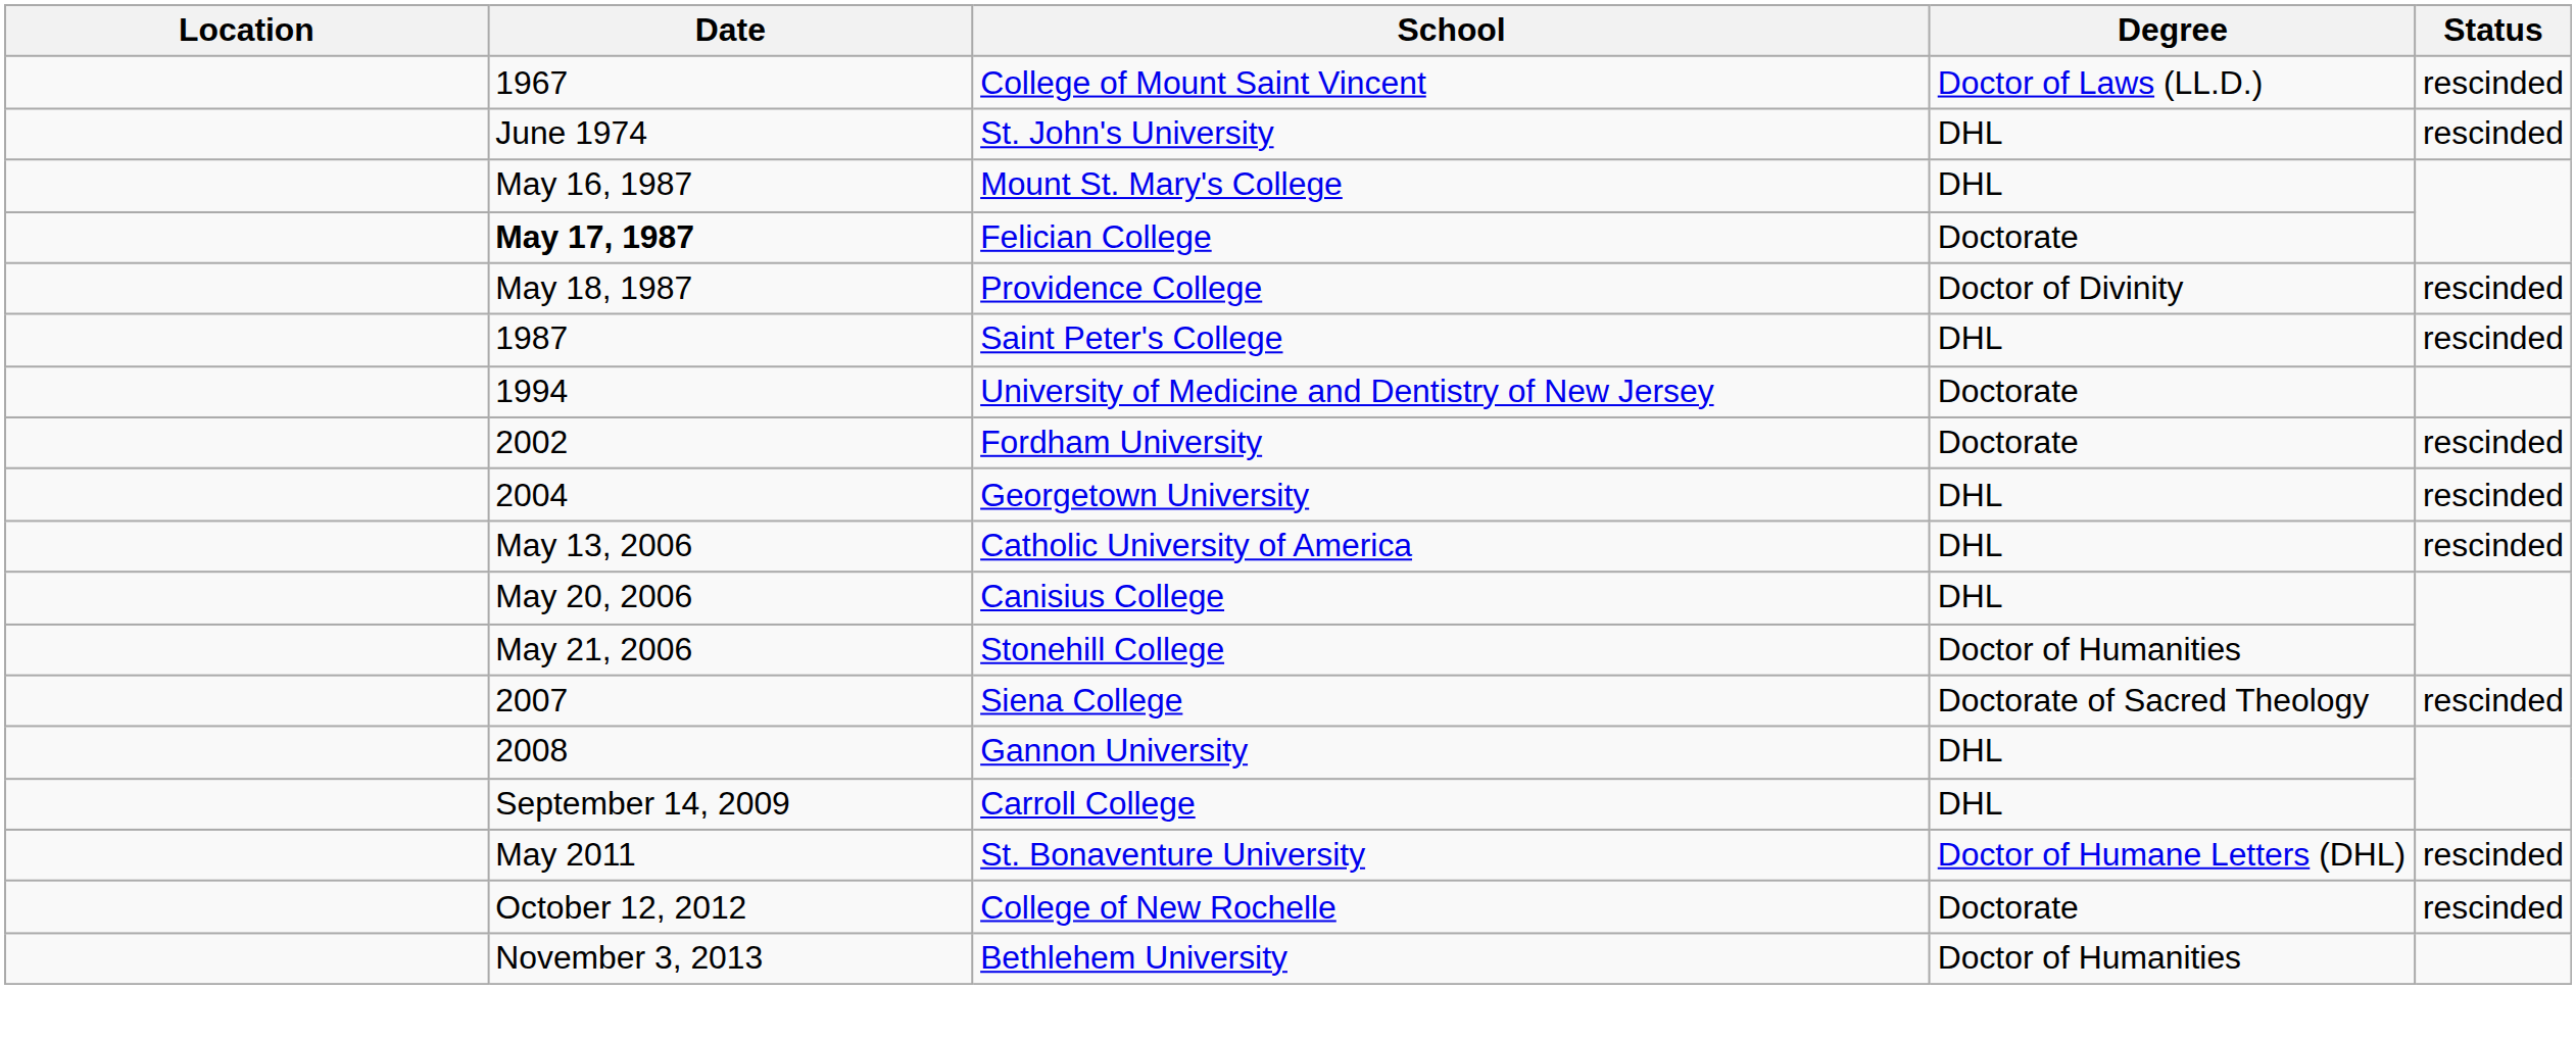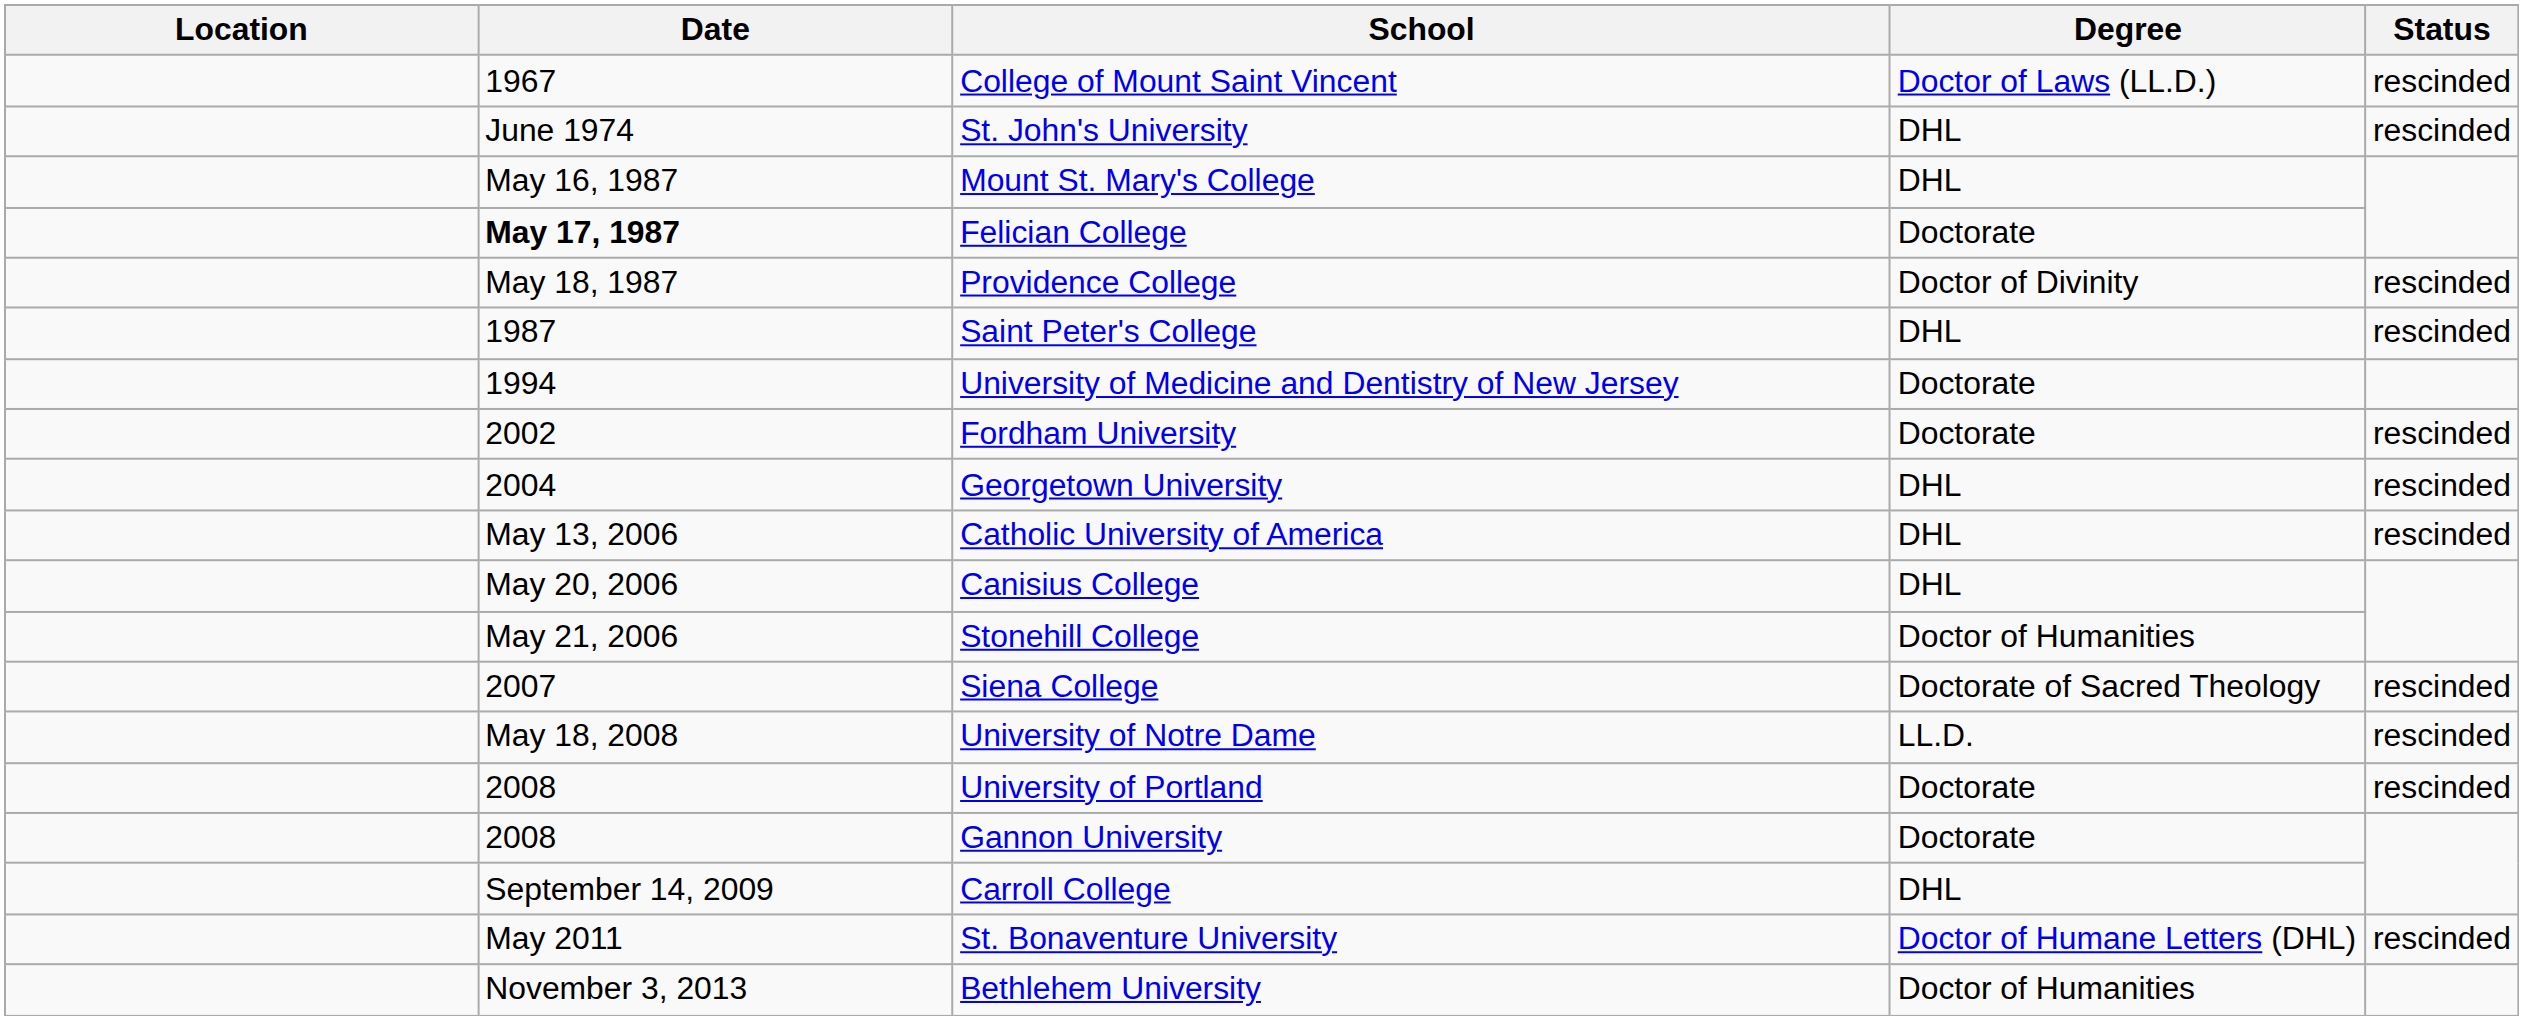+ row: May 18, 2008 | University of Notre Dame | LL.D. | rescinded
+ row: 2008 | University of Portland | Doctorate | rescinded
Gannon University | Degree: DHL -> Doctorate
- row: October 12, 2012 | College of New Rochelle | Doctorate | rescinded
